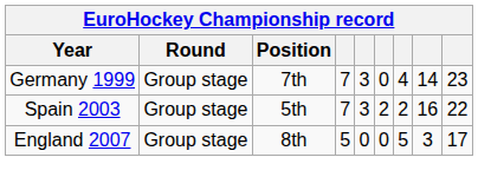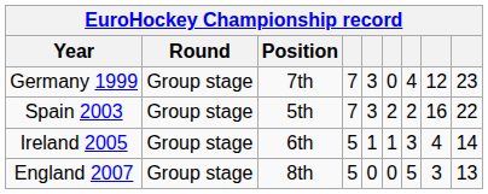Germany 1999 | column 8: 14 -> 12
+ row: Ireland 2005 | Group stage | 6th | 5 | 1 | 1 | 3 | 4 | 14
England 2007 | column 9: 17 -> 13
